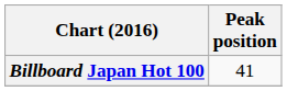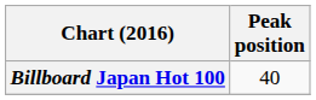Billboard Japan Hot 100 | Peak position: 41 -> 40
